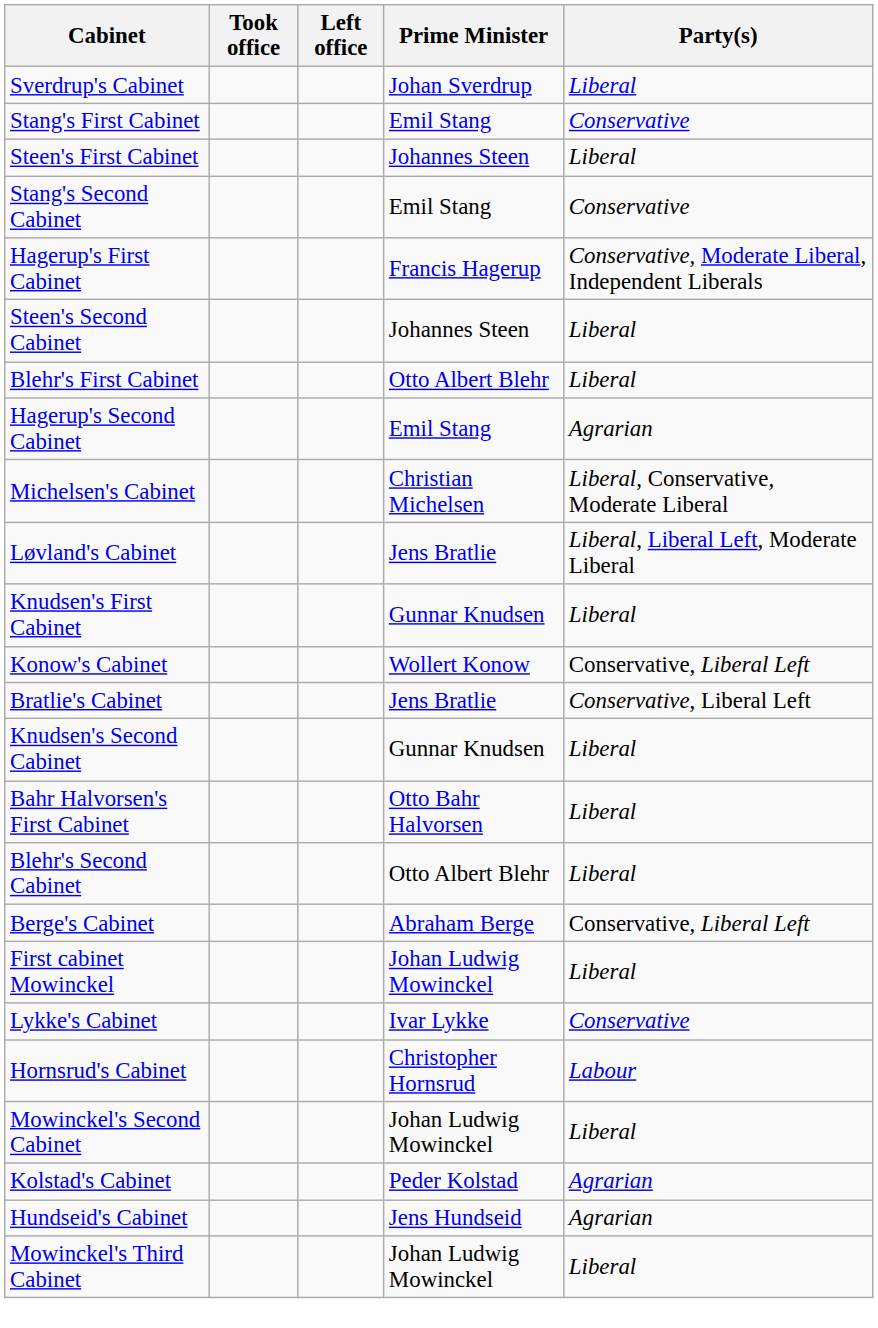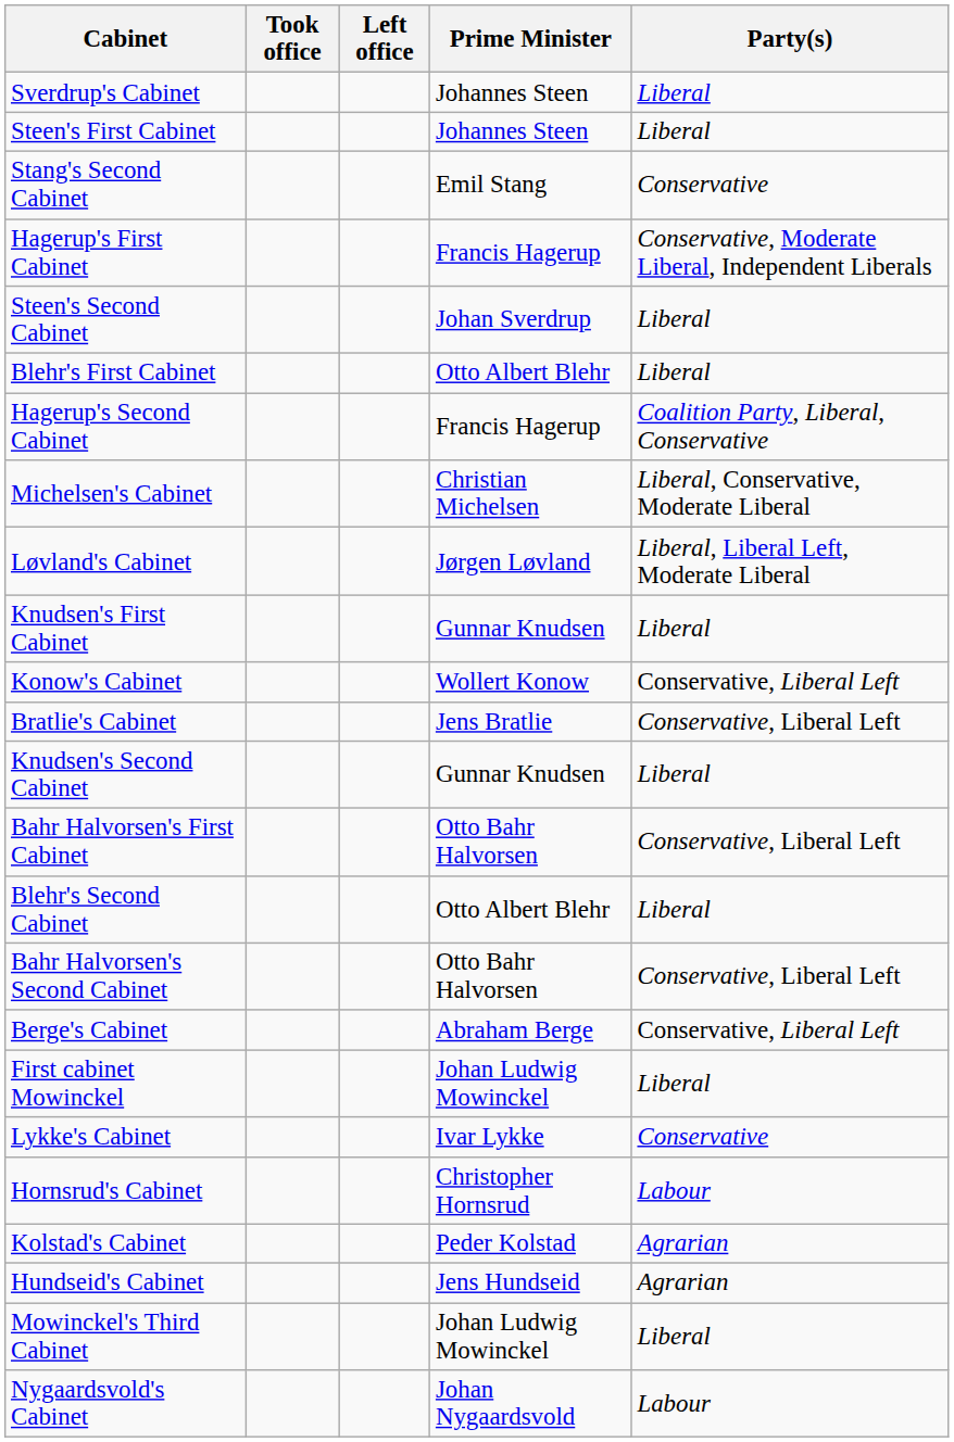Sverdrup's Cabinet | Prime Minister: Johan Sverdrup -> Johannes Steen
- row: Stang's First Cabinet | Emil Stang | Conservative
Steen's Second Cabinet | Prime Minister: Johannes Steen -> Johan Sverdrup
Hagerup's Second Cabinet | Prime Minister: Emil Stang -> Francis Hagerup
Hagerup's Second Cabinet | Party(s): Agrarian -> Coalition Party, Liberal, Conservative
Løvland's Cabinet | Prime Minister: Jens Bratlie -> Jørgen Løvland
Bahr Halvorsen's First Cabinet | Party(s): Liberal -> Conservative, Liberal Left
+ row: Bahr Halvorsen's Second Cabinet | Otto Bahr Halvorsen | Conservative, Liberal Left
- row: Mowinckel's Second Cabinet | Johan Ludwig Mowinckel | Liberal
+ row: Nygaardsvold's Cabinet | Johan Nygaardsvold | Labour
